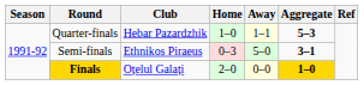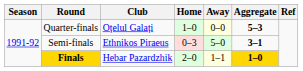Quarter-finals | Club: Hebar Pazardzhik -> Oțelul Galați
Quarter-finals | Away: 1–1 -> 0–0
Finals | Club: Oțelul Galați -> Hebar Pazardzhik
Finals | Away: 0–0 -> 1–1
